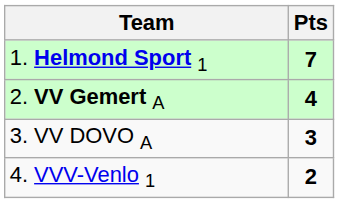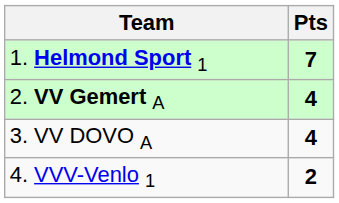3. VV DOVO A | Pts: 3 -> 4
